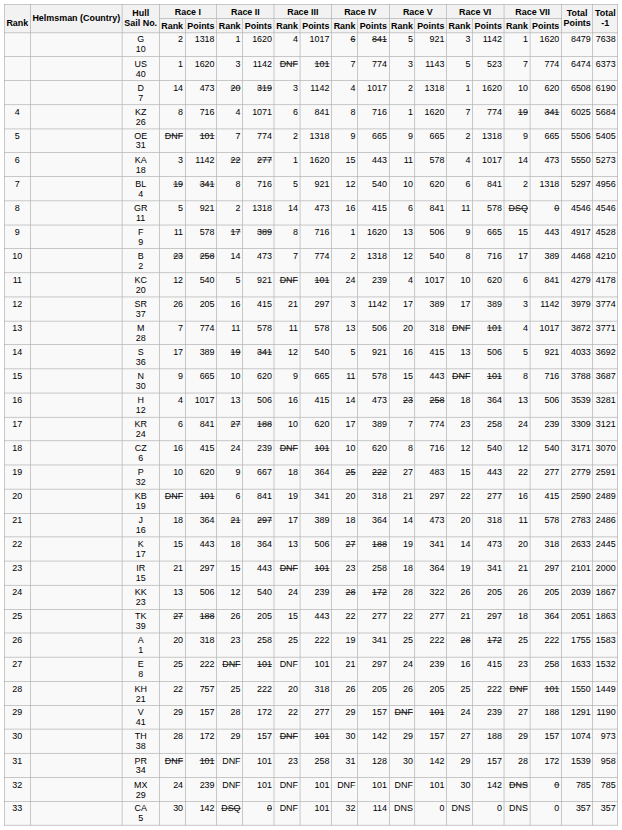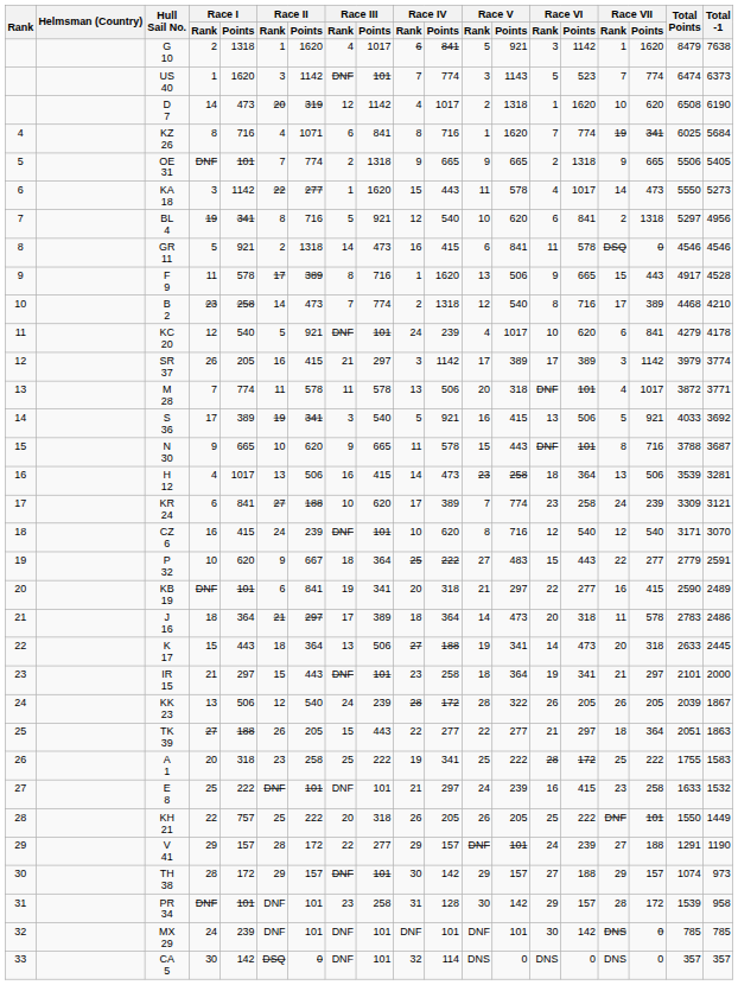D 7 | Race III / Rank: 3 -> 12
S 36 | Race III / Rank: 12 -> 3
